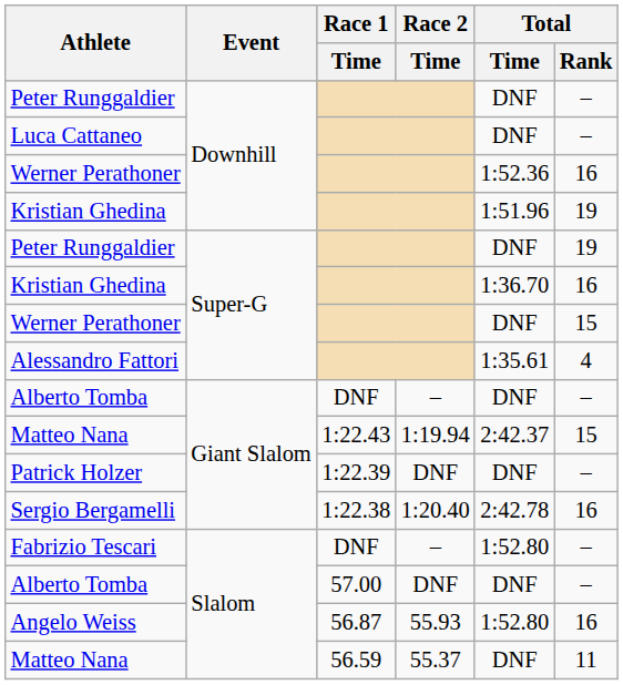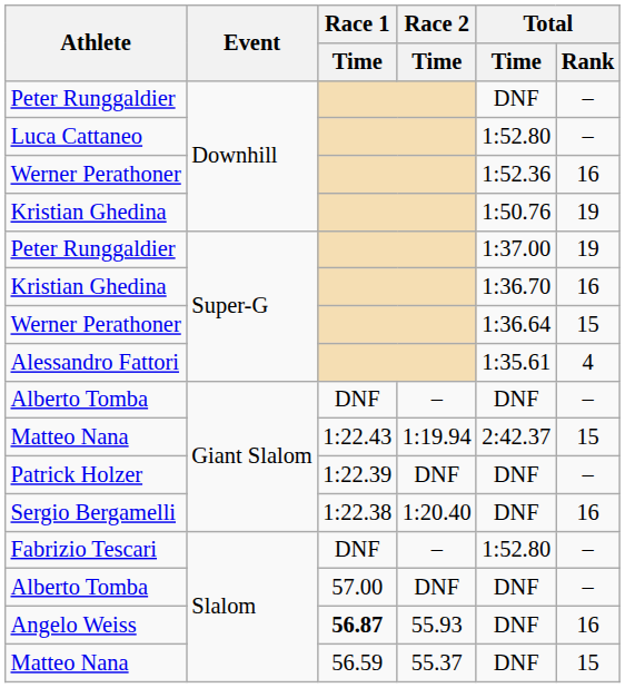Luca Cattaneo | Total / Time: DNF -> 1:52.80
Kristian Ghedina / Downhill | Total / Time: 1:51.96 -> 1:50.76
Peter Runggaldier / Super-G | Total / Time: DNF -> 1:37.00
Werner Perathoner / Super-G | Total / Time: DNF -> 1:36.64
Sergio Bergamelli | Total / Time: 2:42.78 -> DNF
Angelo Weiss | Race 1 / Time: normal -> bold
Angelo Weiss | Total / Time: 1:52.80 -> DNF
Matteo Nana / Slalom | Total / Rank: 11 -> 15
